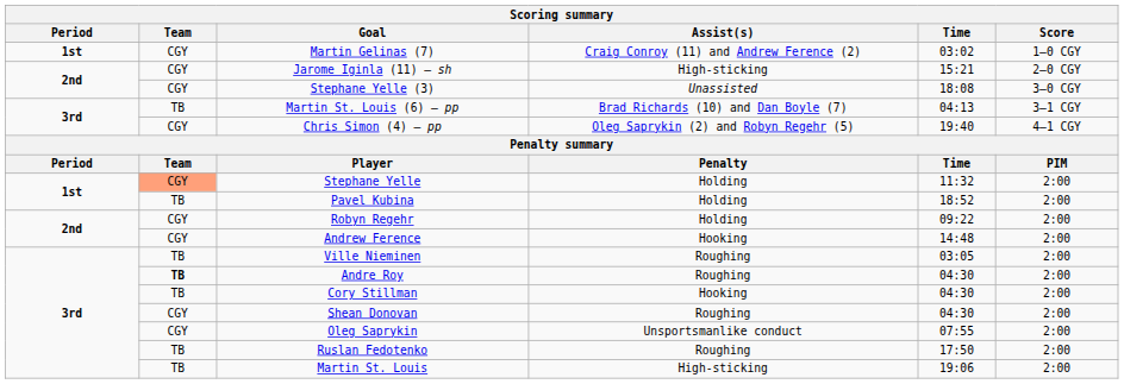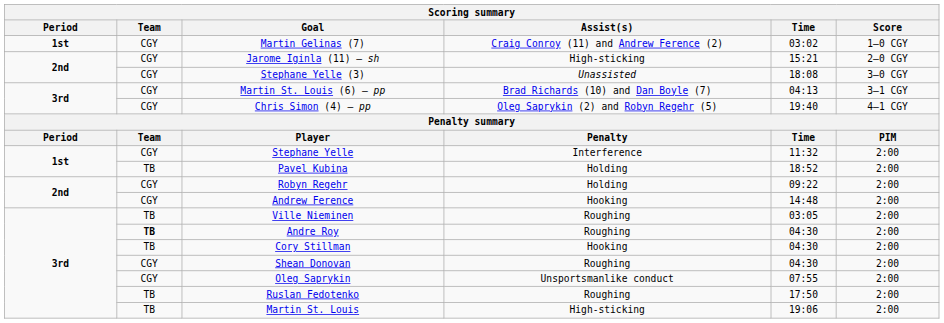Martin St. Louis (6) – pp | Team: TB -> CGY
Stephane Yelle | Team: lightsalmon background -> no background
Stephane Yelle | Assist(s): Holding -> Interference
